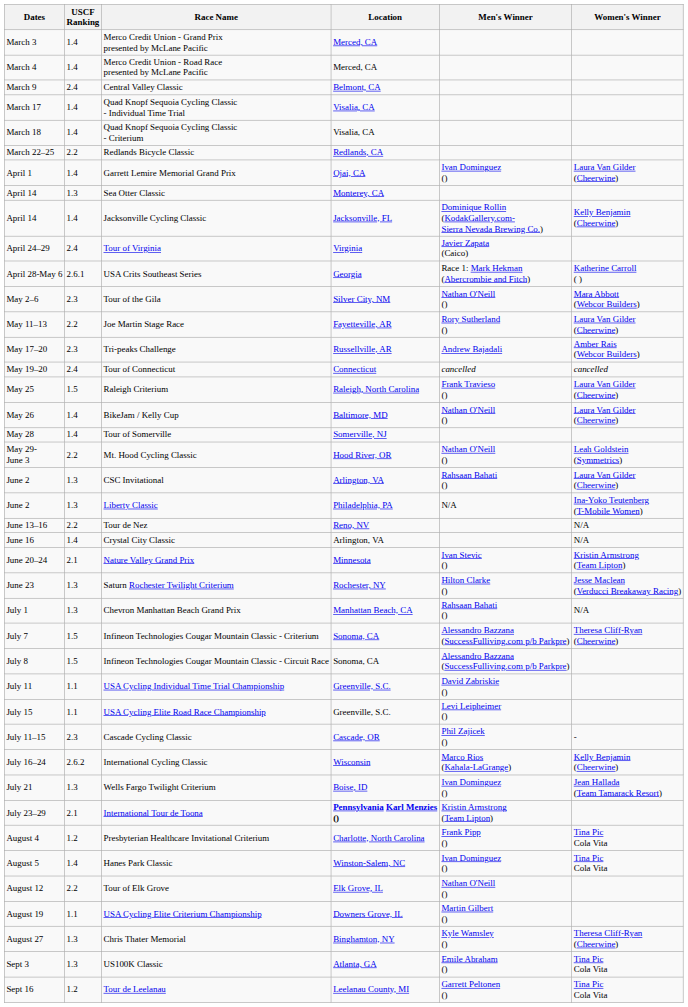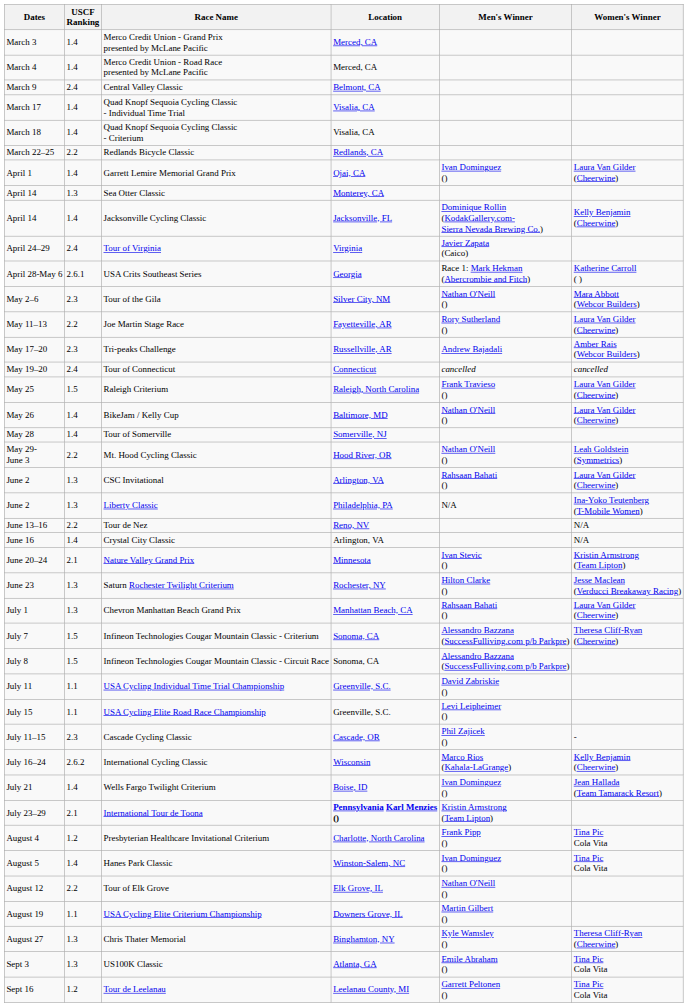Chevron Manhattan Beach Grand Prix | Women's Winner: N/A -> Laura Van Gilder (Cheerwine)
Wells Fargo Twilight Criterium | USCF Ranking: 1.3 -> 1.4
